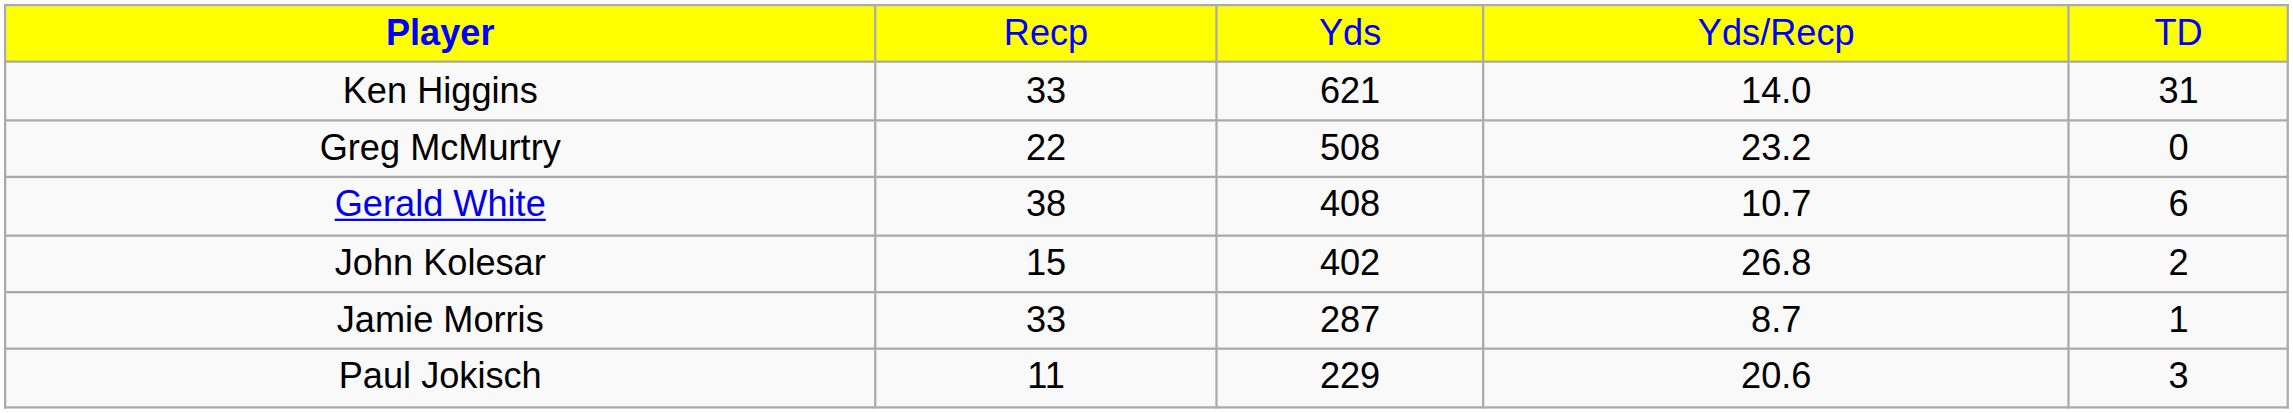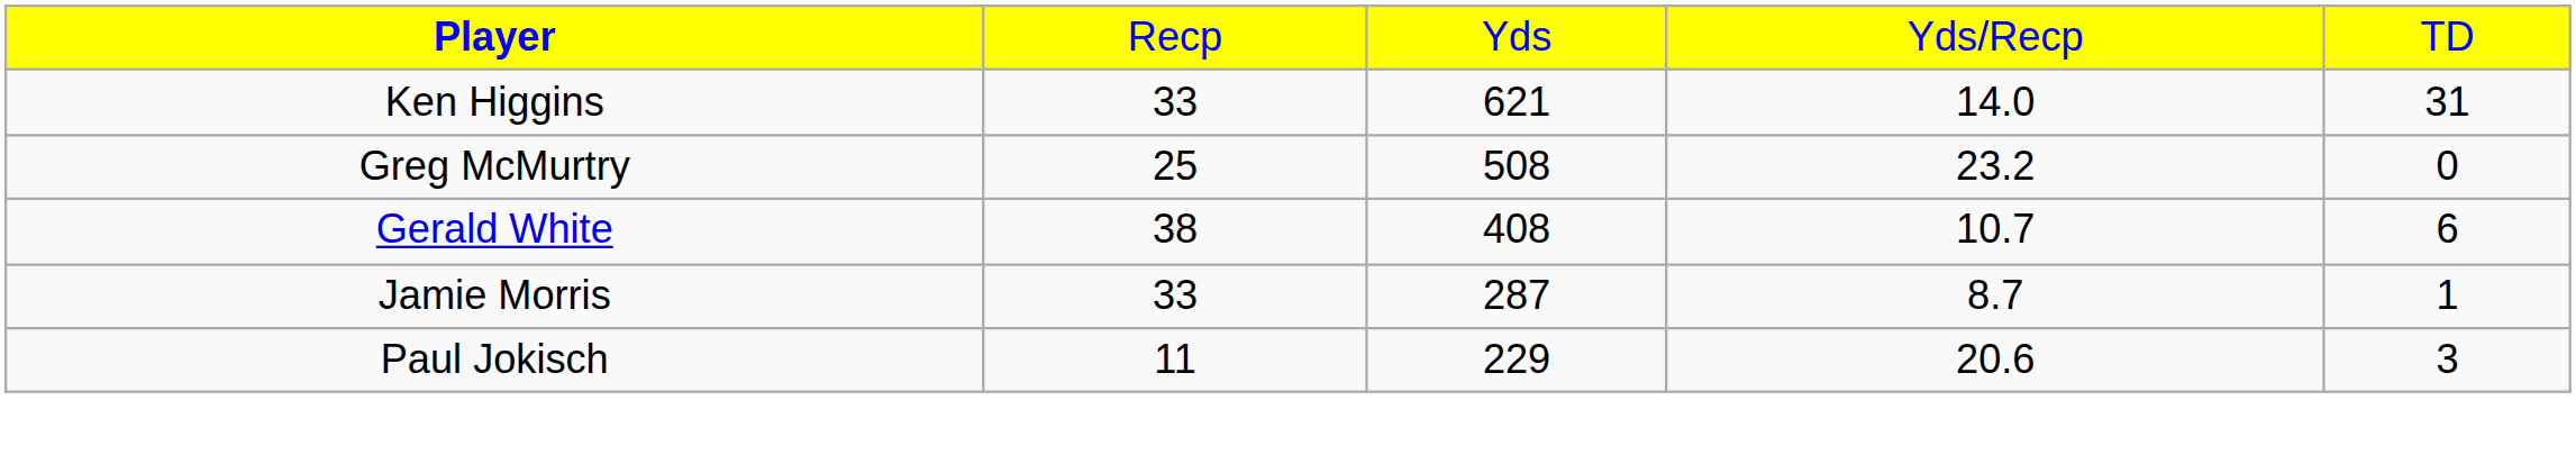Greg McMurtry | column 2: 22 -> 25
- row: John Kolesar | 15 | 402 | 26.8 | 2
